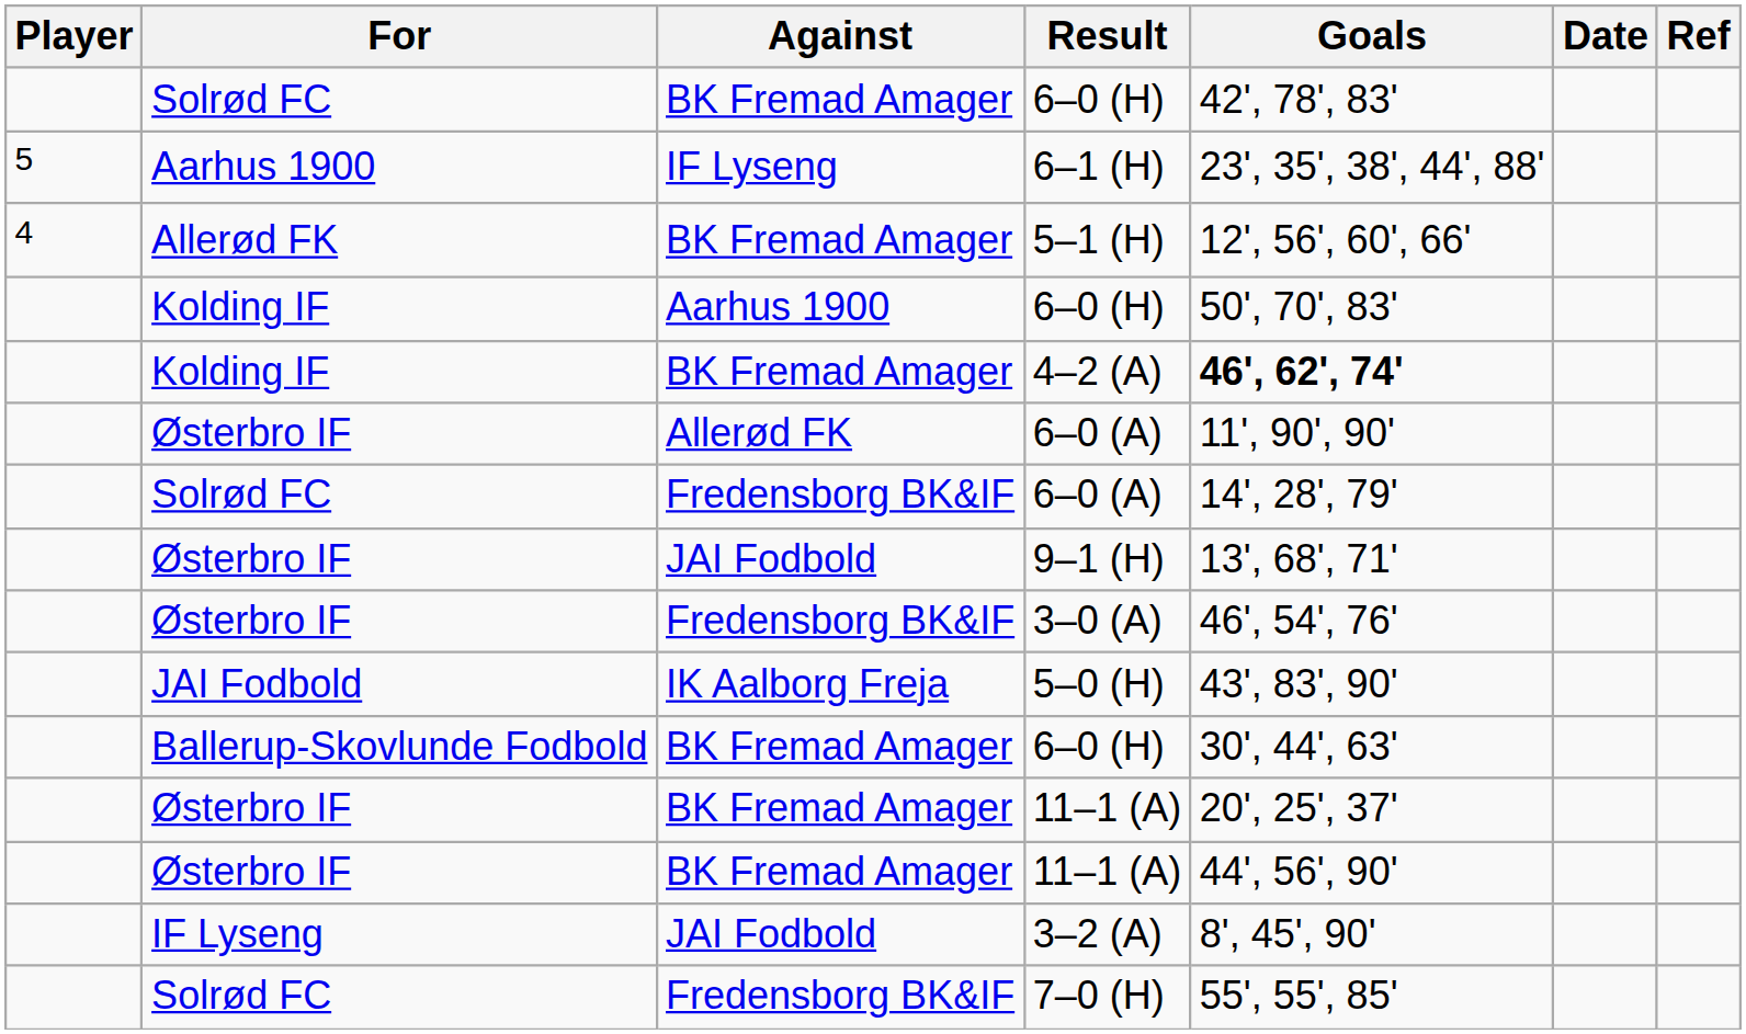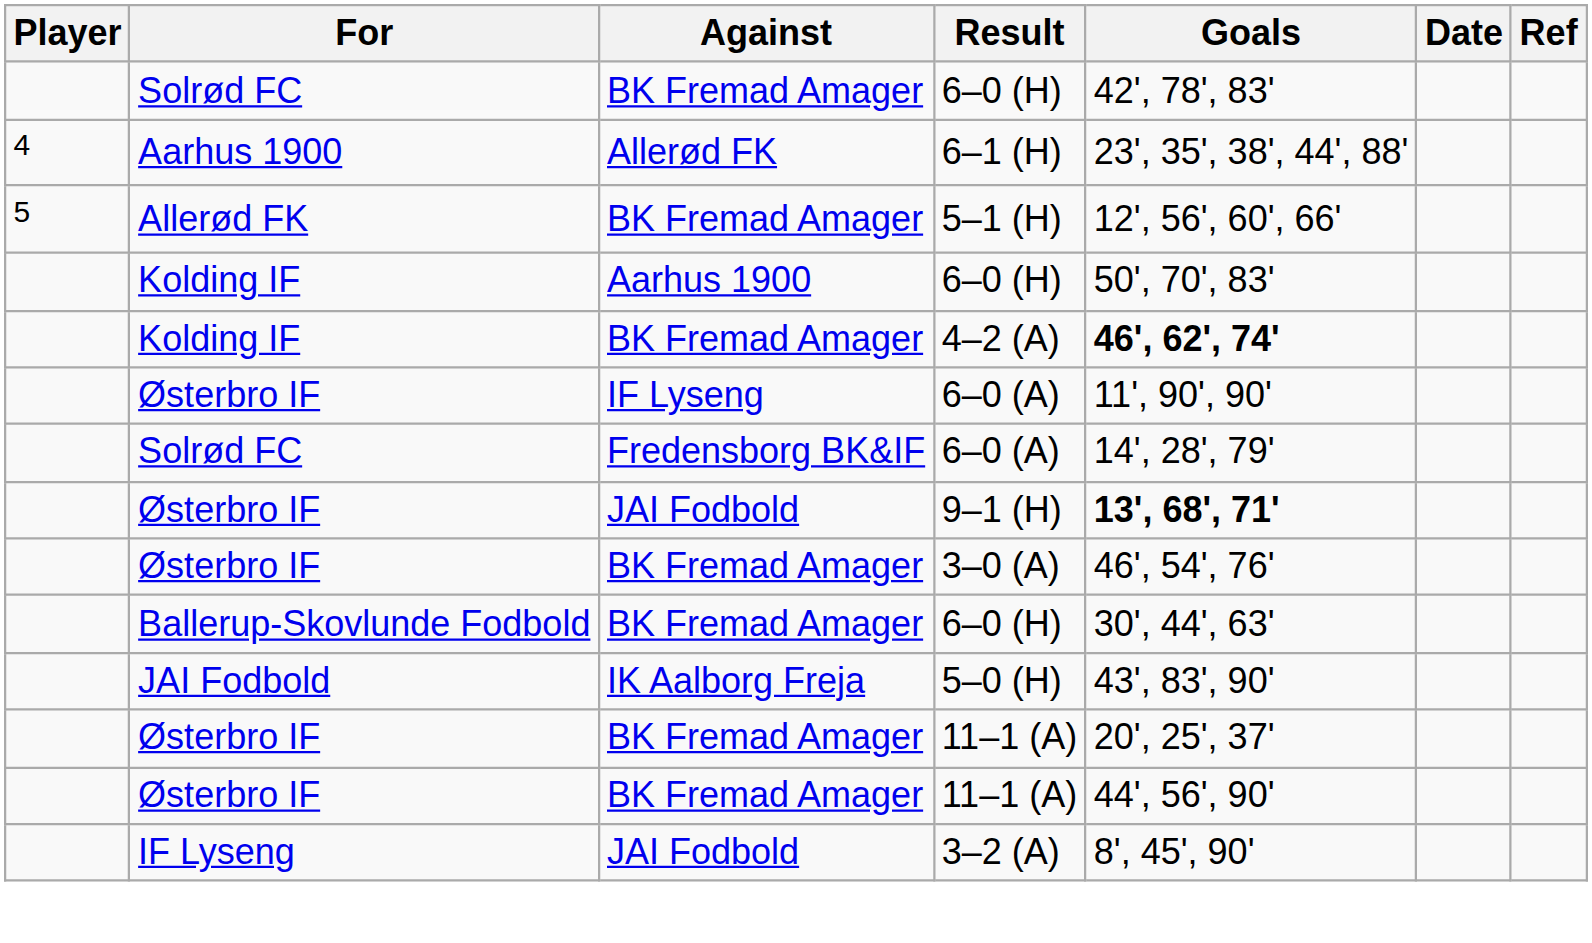6–1 (H) | Player: 5 -> 4
6–1 (H) | Against: IF Lyseng -> Allerød FK
5–1 (H) | Player: 4 -> 5
Østerbro IF / 6–0 (A) | Against: Allerød FK -> IF Lyseng
9–1 (H) | Goals: normal -> bold
3–0 (A) | Against: Fredensborg BK&IF -> BK Fremad Amager
rows swapped: Ballerup-Skovlunde Fodbold / 6–0 (H) <-> 5–0 (H)
- row: Solrød FC | Fredensborg BK&IF | 7–0 (H) | 55', 55', 85'
